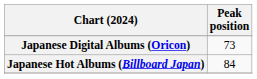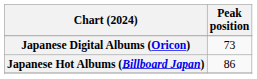Japanese Hot Albums (Billboard Japan) | Peak position: 84 -> 86
